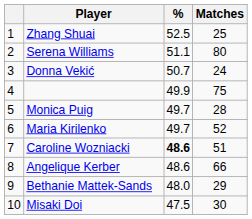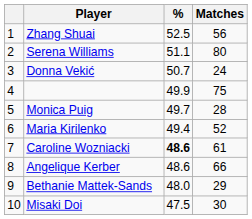Zhang Shuai | Matches: 25 -> 56
Maria Kirilenko | %: 49.7 -> 49.4
Caroline Wozniacki | Matches: 51 -> 61
